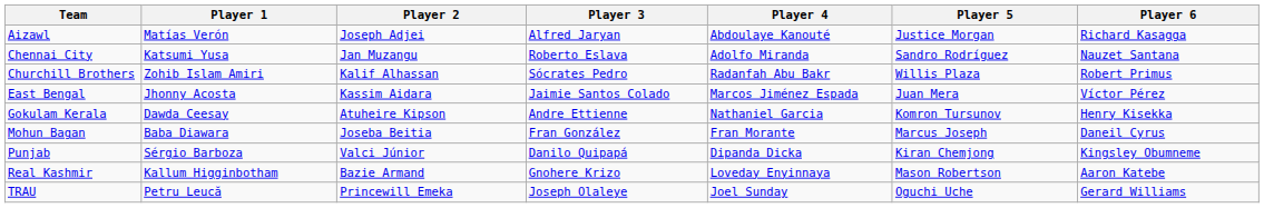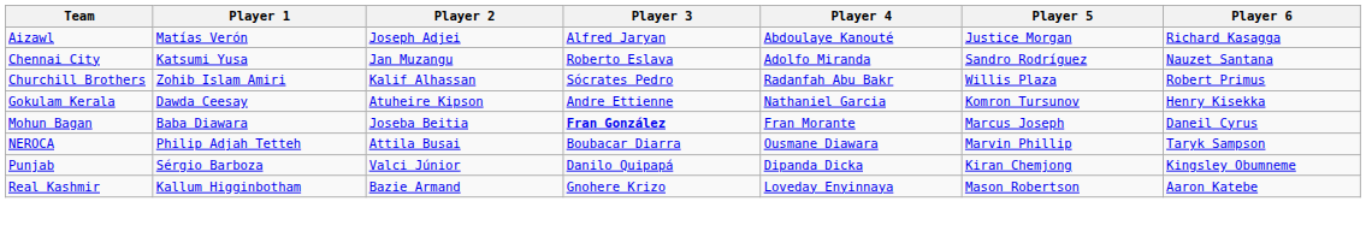- row: East Bengal | Jhonny Acosta | Kassim Aidara | Jaimie Santos Colado | Marcos Jiménez Espada | Juan Mera | Víctor Pérez
Mohun Bagan | Player 3: normal -> bold
+ row: NEROCA | Philip Adjah Tetteh | Attila Busai | Boubacar Diarra | Ousmane Diawara | Marvin Phillip | Taryk Sampson
- row: TRAU | Petru Leucă | Princewill Emeka | Joseph Olaleye | Joel Sunday | Oguchi Uche | Gerard Williams
